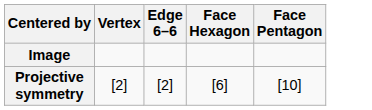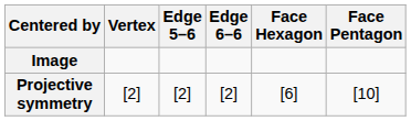+ column: Edge 5–6 | [2]
